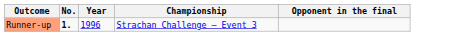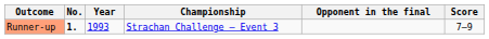+ column: Score | 7–9
Runner-up | Year: 1996 -> 1993
